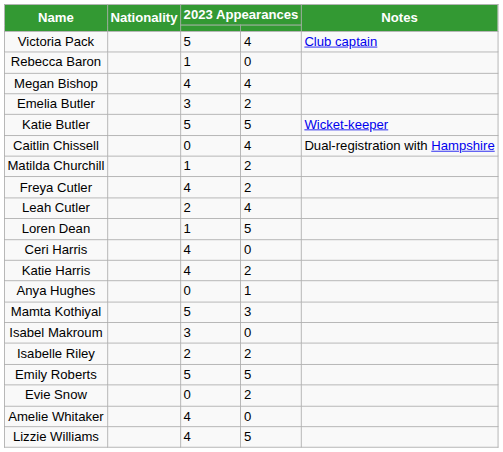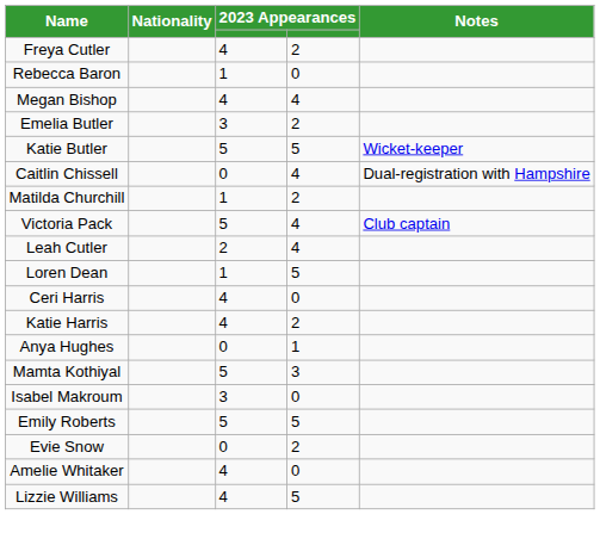rows swapped: Victoria Pack <-> Freya Cutler
- row: Isabelle Riley | 2 | 2
